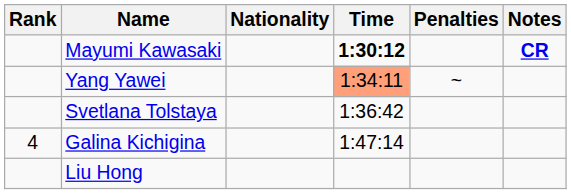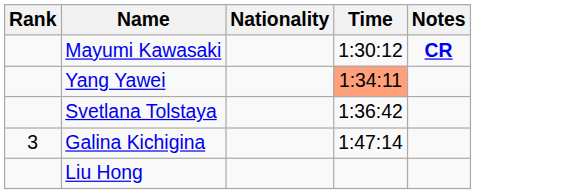- column: Penalties | ~
Mayumi Kawasaki | Time: bold -> normal
Galina Kichigina | Rank: 4 -> 3
